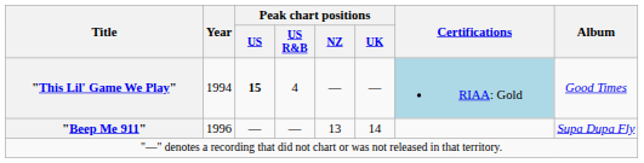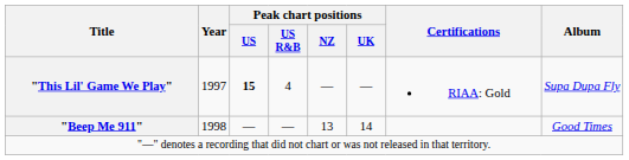"This Lil' Game We Play" | Year: 1994 -> 1997
"This Lil' Game We Play" | Certifications: lightblue background -> no background
"This Lil' Game We Play" | Album: Good Times -> Supa Dupa Fly
"Beep Me 911" | Year: 1996 -> 1998
"Beep Me 911" | Album: Supa Dupa Fly -> Good Times
